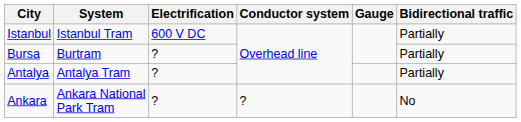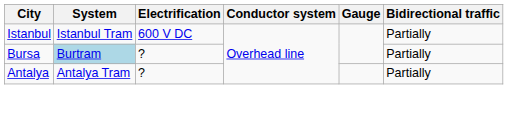Bursa | System: no background -> lightblue background
- row: Ankara | Ankara National Park Tram | ? | ? | No
